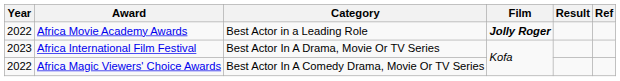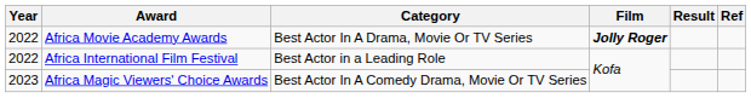Africa Movie Academy Awards | Category: Best Actor in a Leading Role -> Best Actor In A Drama, Movie Or TV Series
Africa International Film Festival | Year: 2023 -> 2022
Africa International Film Festival | Category: Best Actor In A Drama, Movie Or TV Series -> Best Actor in a Leading Role
Africa Magic Viewers' Choice Awards | Year: 2022 -> 2023
